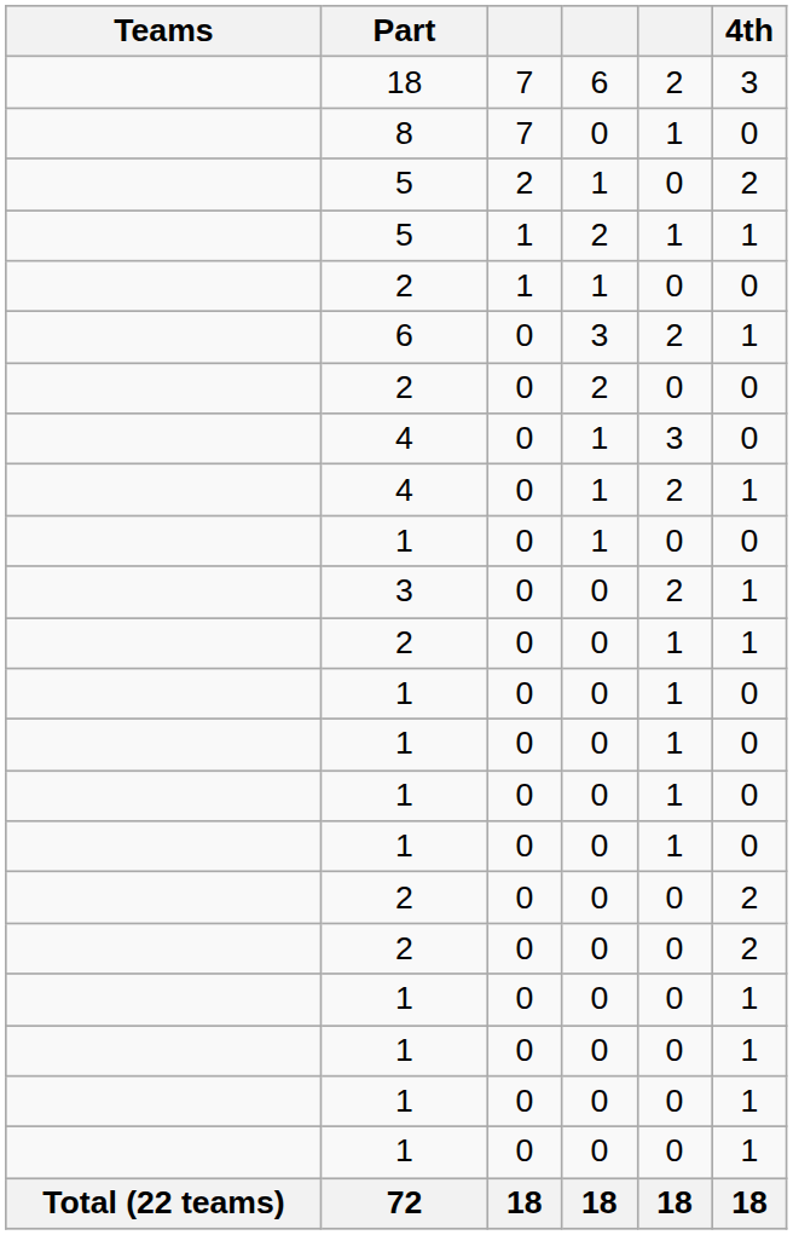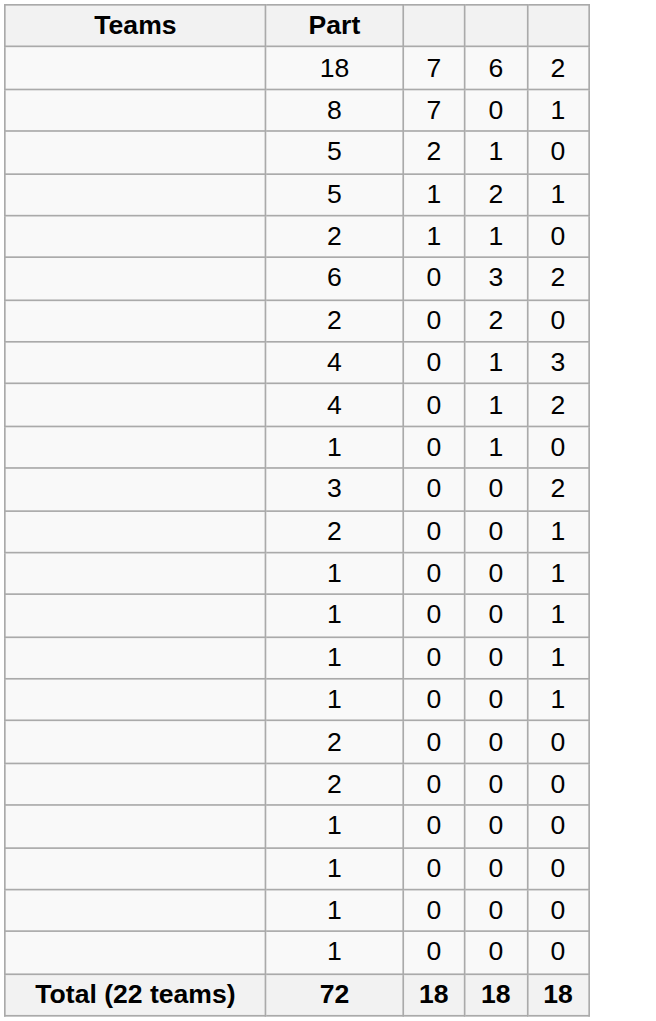- column: 4th | 3 | 0 | 2 | 1 | 0 | 1 | 0 | 0 | 1 | 0 | 1 | 1 | 0 | 0 | 0 | 0 | 2 | 2 | 1 | 1 | 1 | 1 | 18
